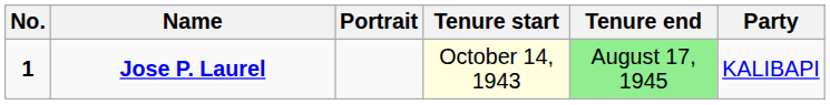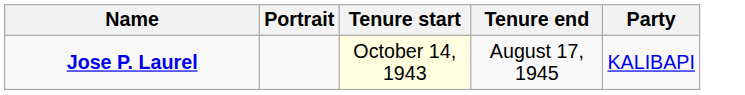- column: No. | 1
Jose P. Laurel | Tenure end: lightgreen background -> no background
